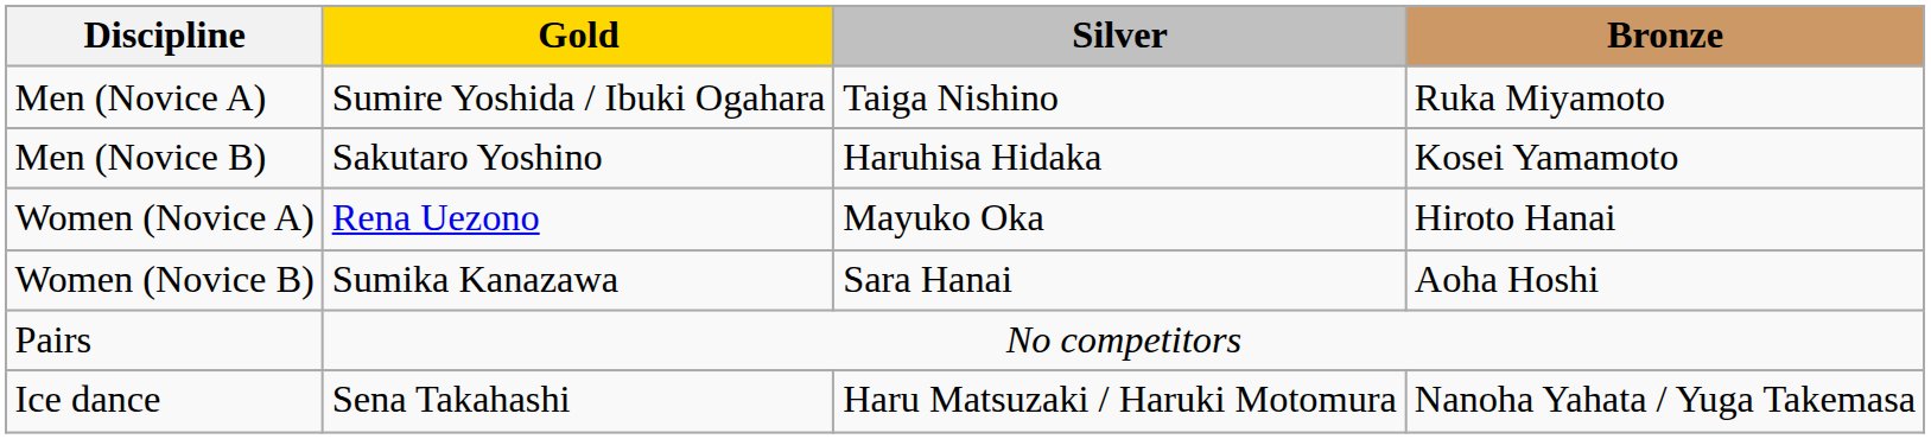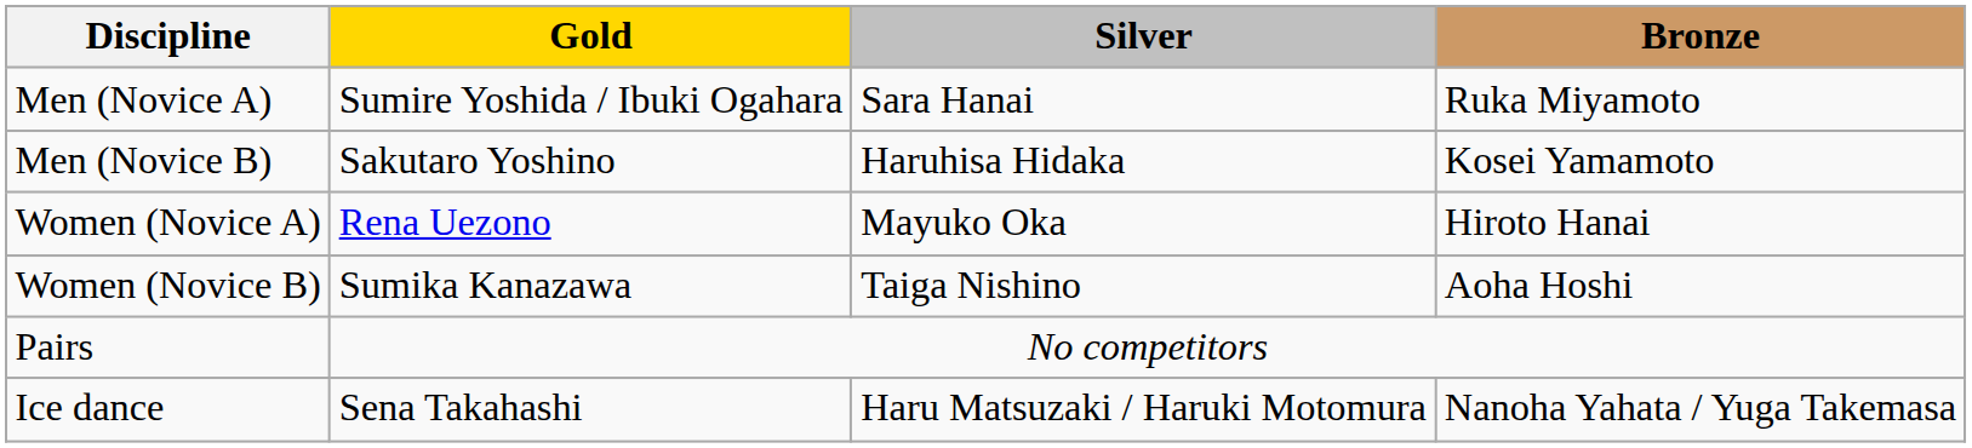Men (Novice A) | Silver: Taiga Nishino -> Sara Hanai
Women (Novice B) | Silver: Sara Hanai -> Taiga Nishino
